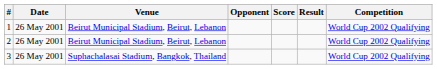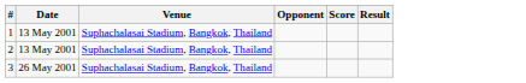- column: Competition | World Cup 2002 Qualifying | World Cup 2002 Qualifying | World Cup 2002 Qualifying
1 | Date: 26 May 2001 -> 13 May 2001
1 | Venue: Beirut Municipal Stadium, Beirut, Lebanon -> Suphachalasai Stadium, Bangkok, Thailand
2 | Date: 26 May 2001 -> 13 May 2001
2 | Venue: Beirut Municipal Stadium, Beirut, Lebanon -> Suphachalasai Stadium, Bangkok, Thailand
